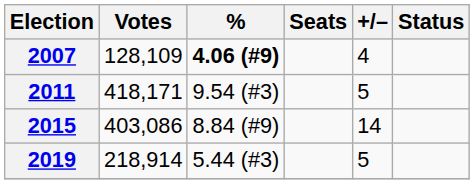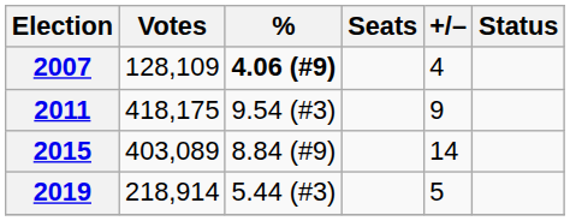2011 | Votes: 418,171 -> 418,175
2011 | +/–: 5 -> 9
2015 | Votes: 403,086 -> 403,089
